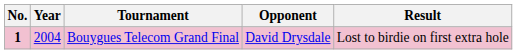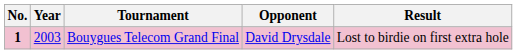Bouygues Telecom Grand Final | Year: 2004 -> 2003
